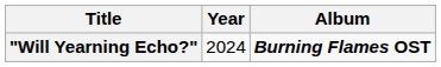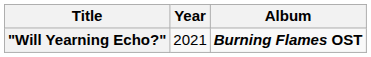"Will Yearning Echo?" | Year: 2024 -> 2021
